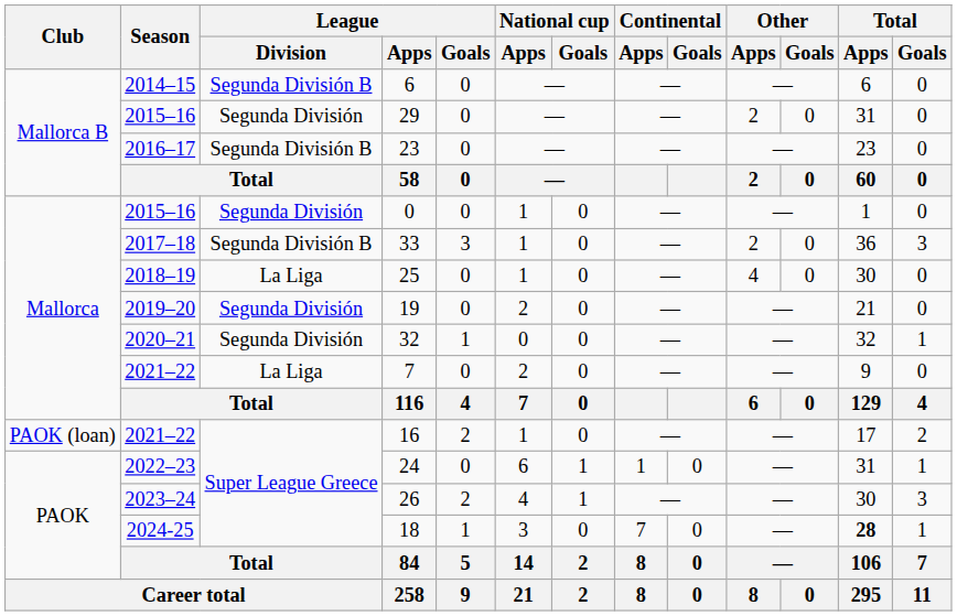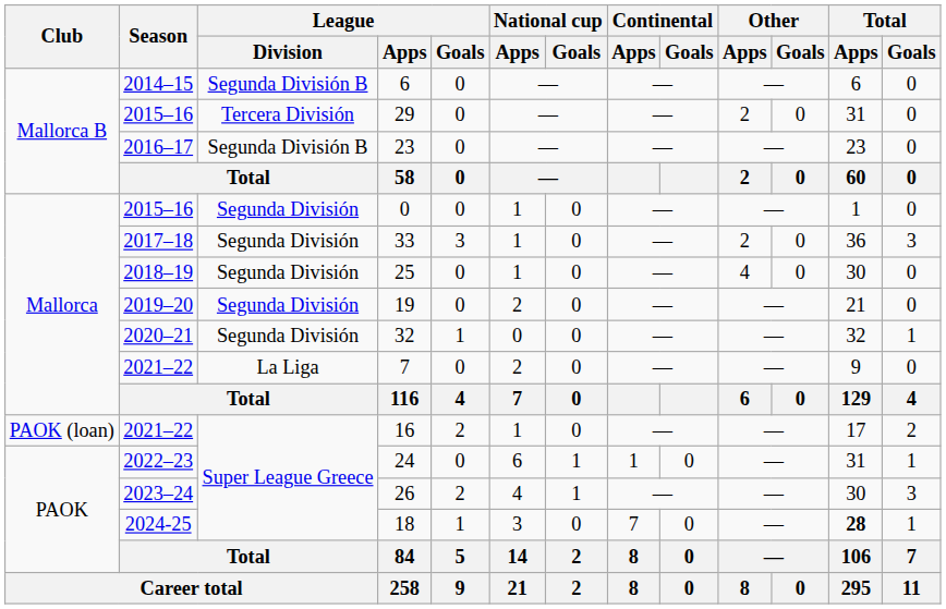29 | League / Division: Segunda División -> Tercera División
33 | League / Division: Segunda División B -> Segunda División
25 | League / Division: La Liga -> Segunda División
